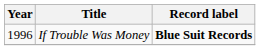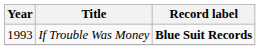If Trouble Was Money | Year: 1996 -> 1993
